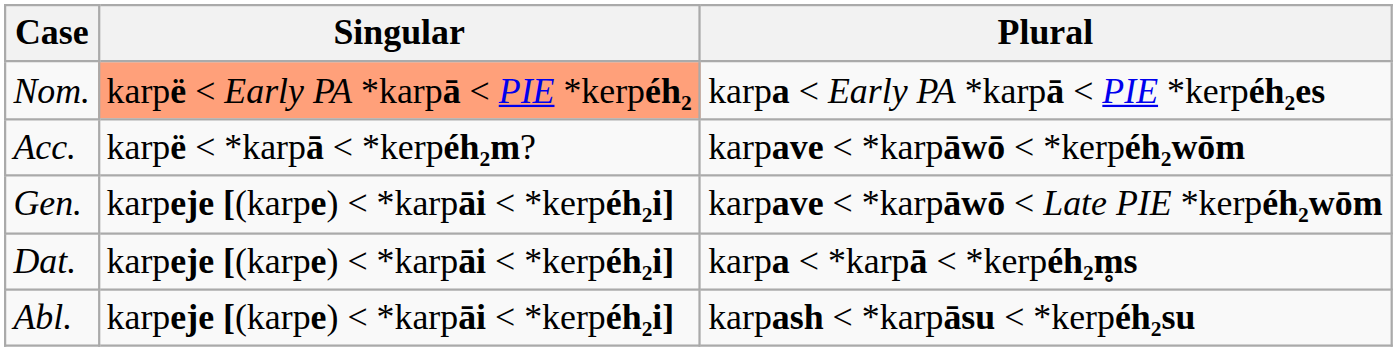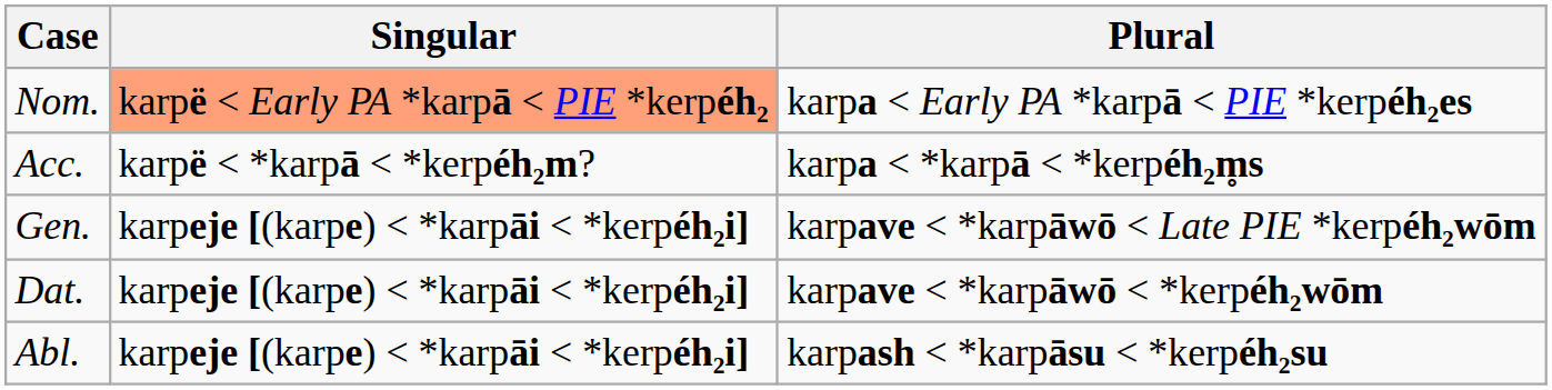Acc. | Plural: karpave < *karpāwō < *kerpéh₂wōm -> karpa < *karpā < *kerpéh₂m̥s
Dat. | Plural: karpa < *karpā < *kerpéh₂m̥s -> karpave < *karpāwō < *kerpéh₂wōm
